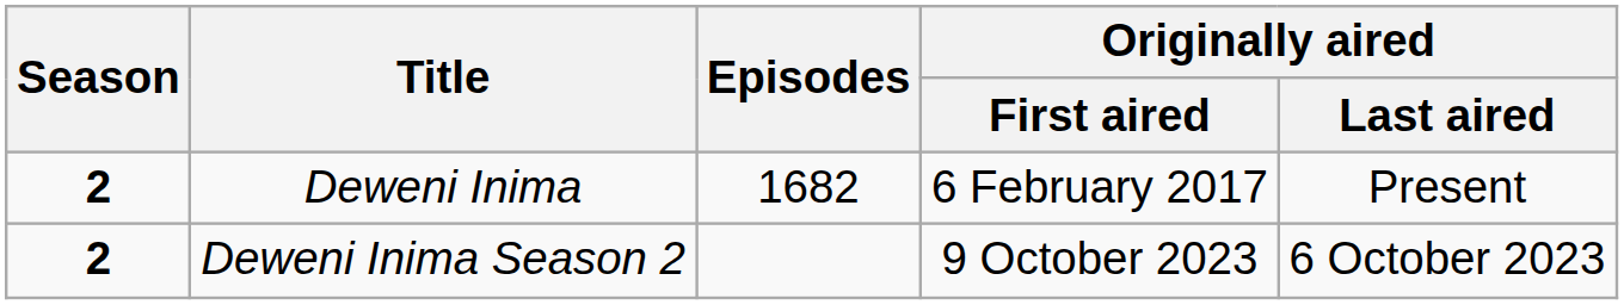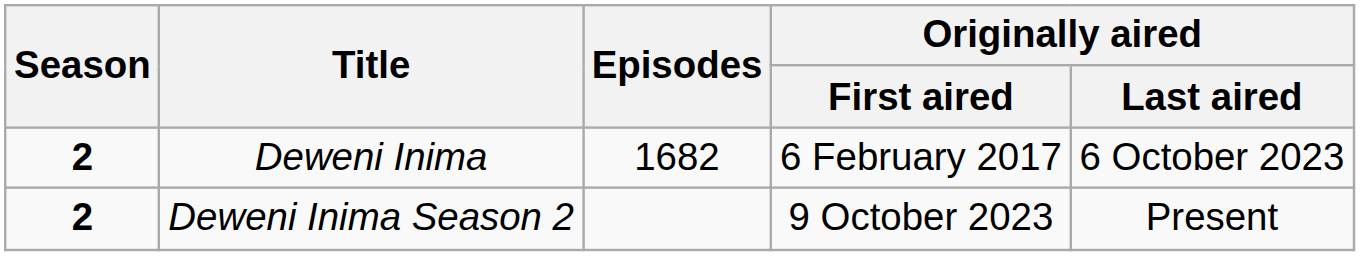Deweni Inima | Originally aired / Last aired: Present -> 6 October 2023
Deweni Inima Season 2 | Originally aired / Last aired: 6 October 2023 -> Present
